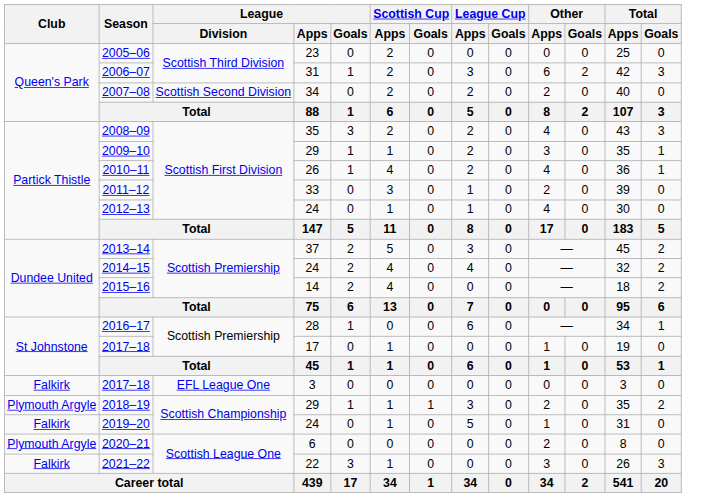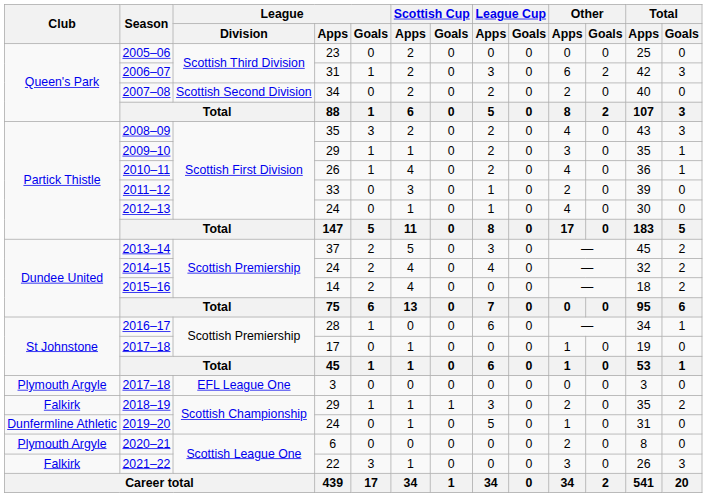2017–18 / 3 | Club: Falkirk -> Plymouth Argyle
2018–19 | Club: Plymouth Argyle -> Falkirk
2019–20 | Club: Falkirk -> Dunfermline Athletic
